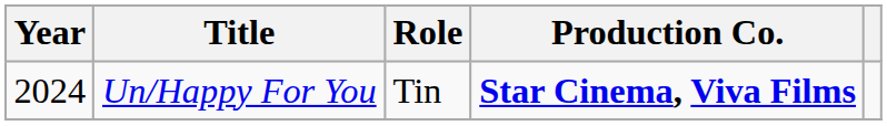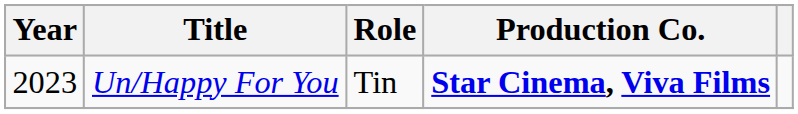Un/Happy For You | Year: 2024 -> 2023
